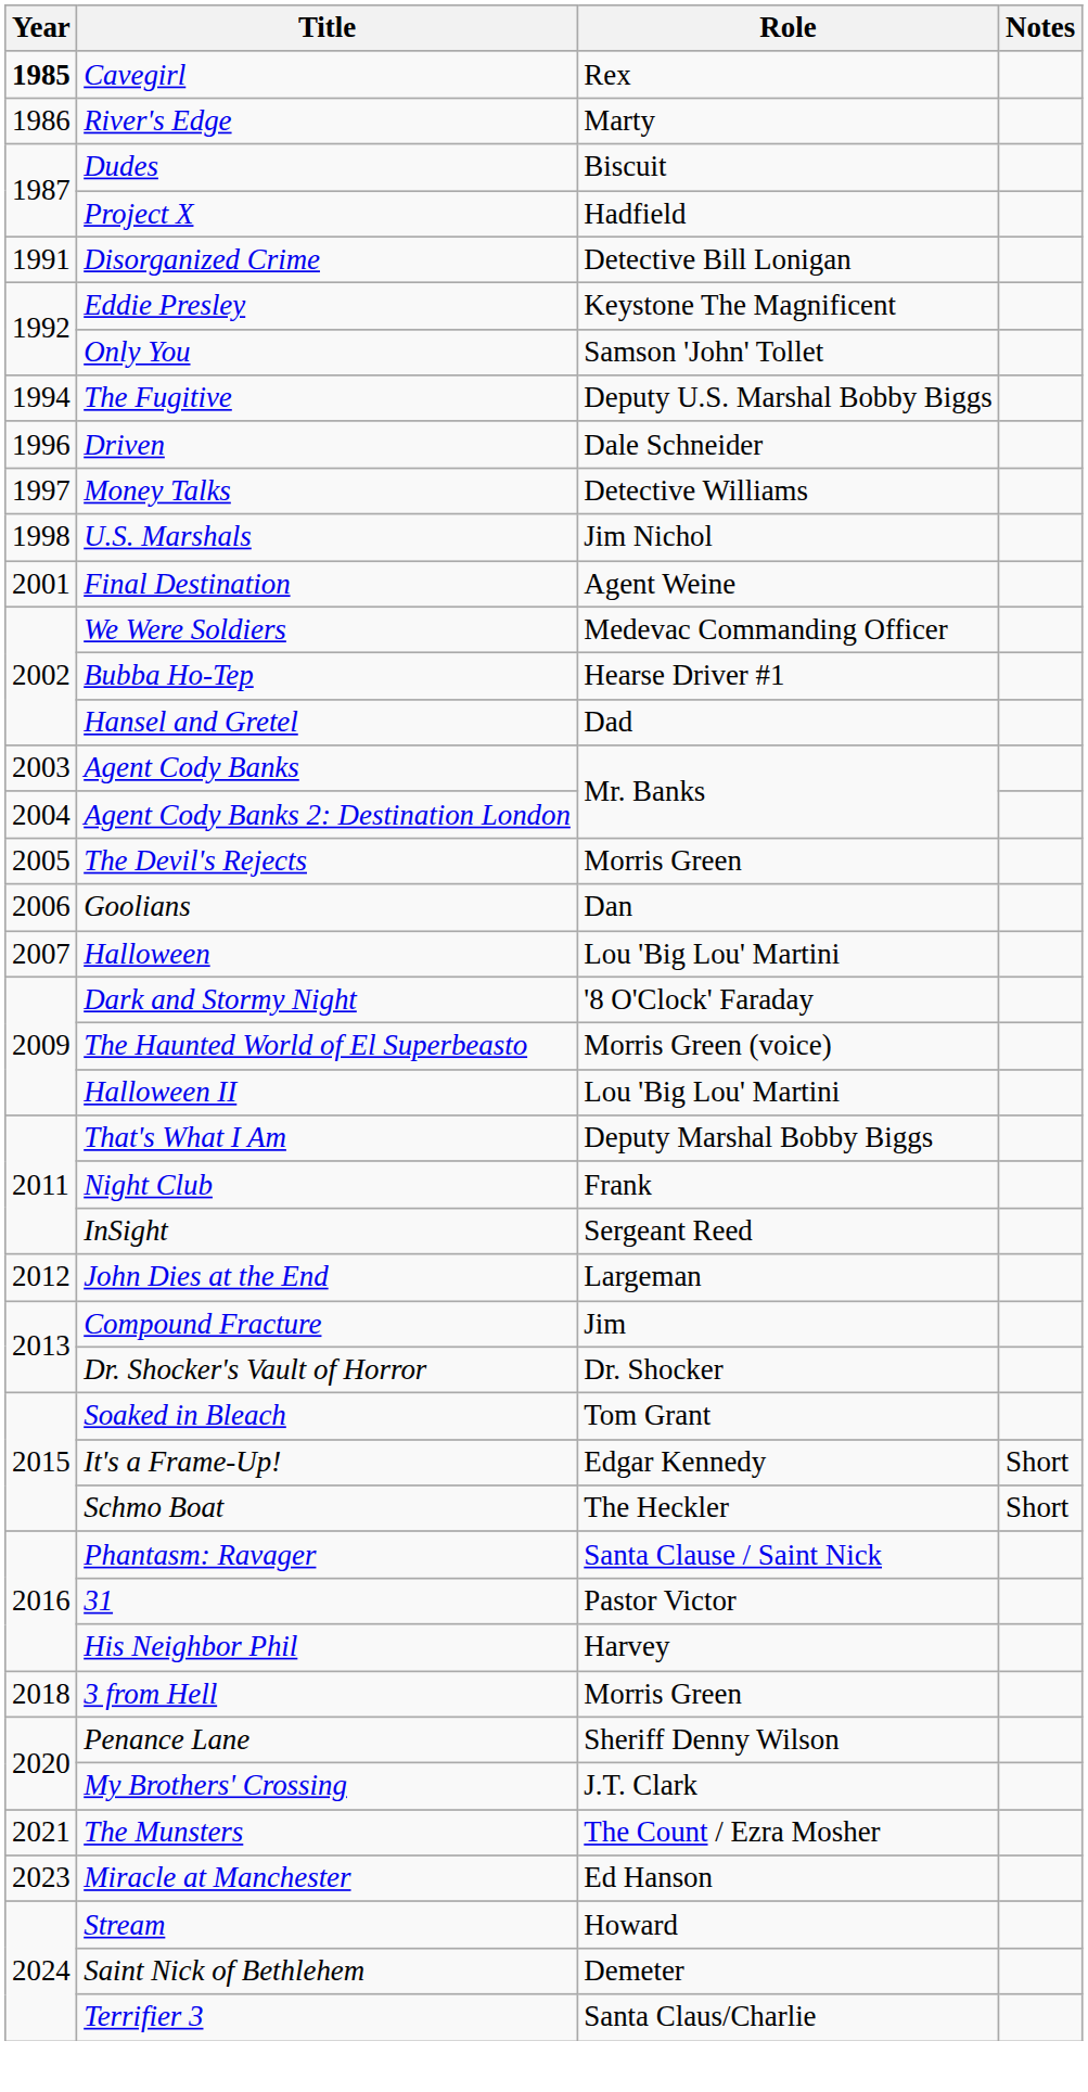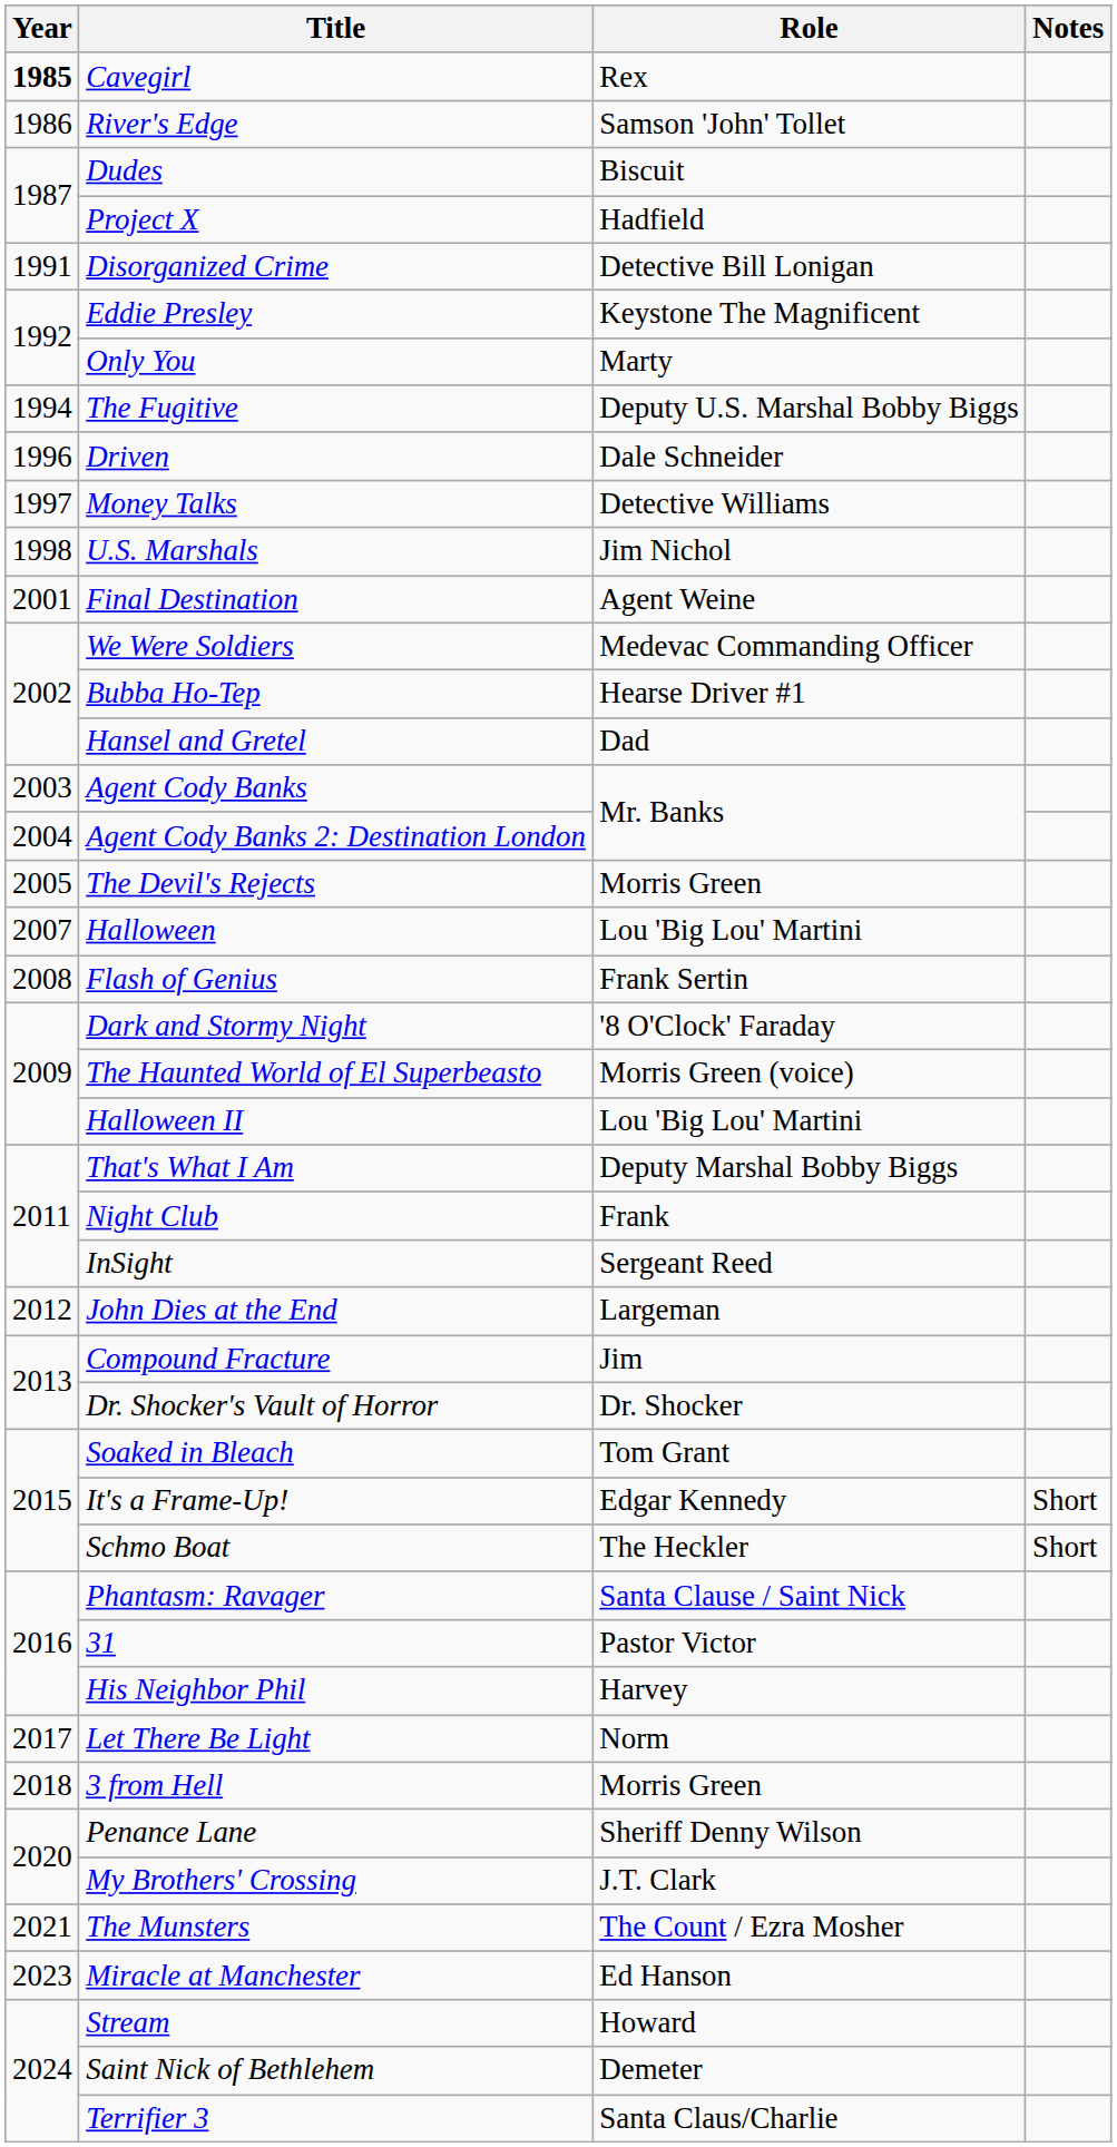River's Edge | Role: Marty -> Samson 'John' Tollet
Only You | Role: Samson 'John' Tollet -> Marty
- row: 2006 | Goolians | Dan
+ row: 2008 | Flash of Genius | Frank Sertin
+ row: 2017 | Let There Be Light | Norm
